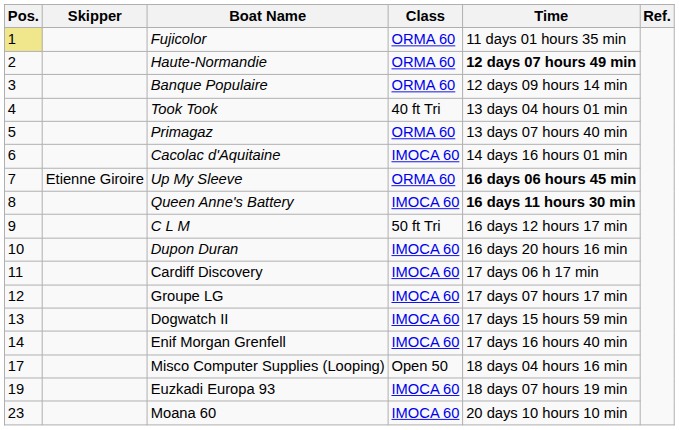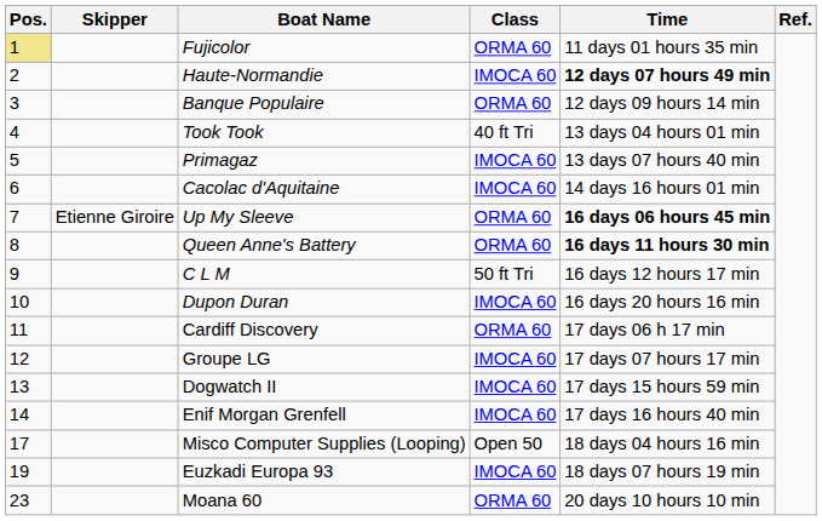Haute-Normandie | Class: ORMA 60 -> IMOCA 60
Primagaz | Class: ORMA 60 -> IMOCA 60
Queen Anne's Battery | Class: IMOCA 60 -> ORMA 60
Cardiff Discovery | Class: IMOCA 60 -> ORMA 60
Moana 60 | Class: IMOCA 60 -> ORMA 60
